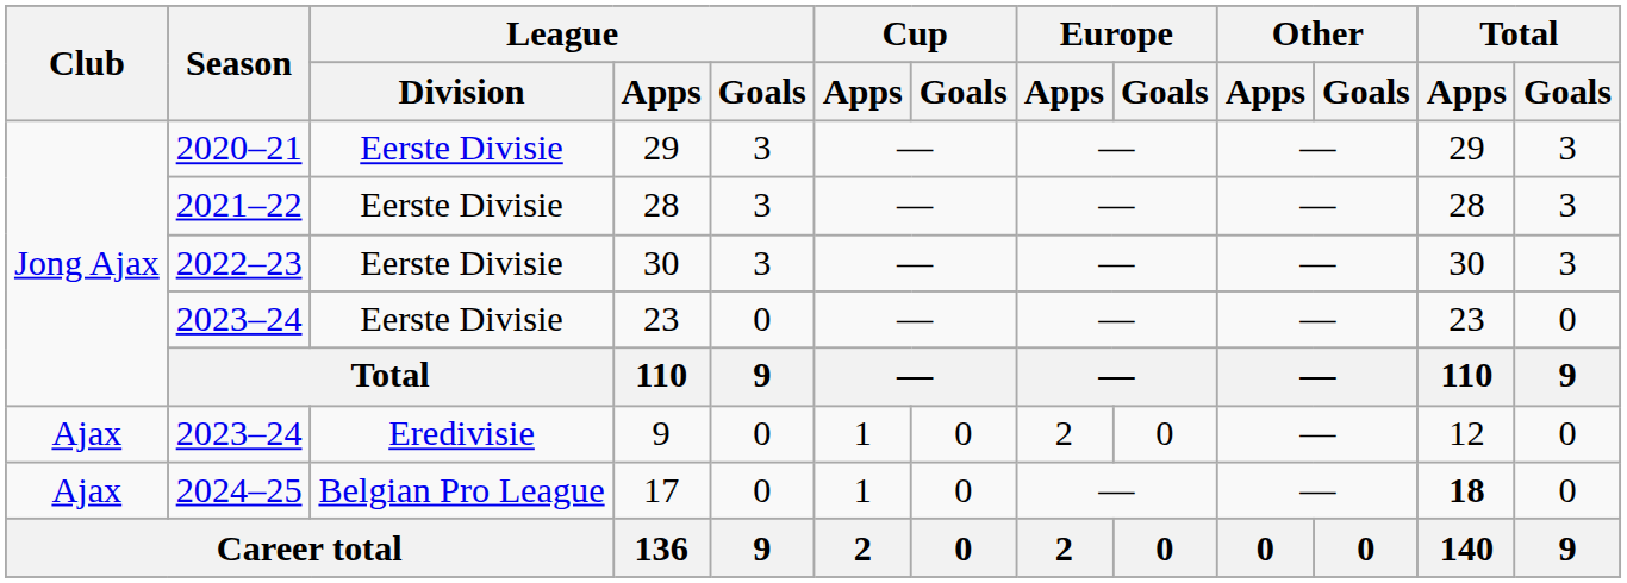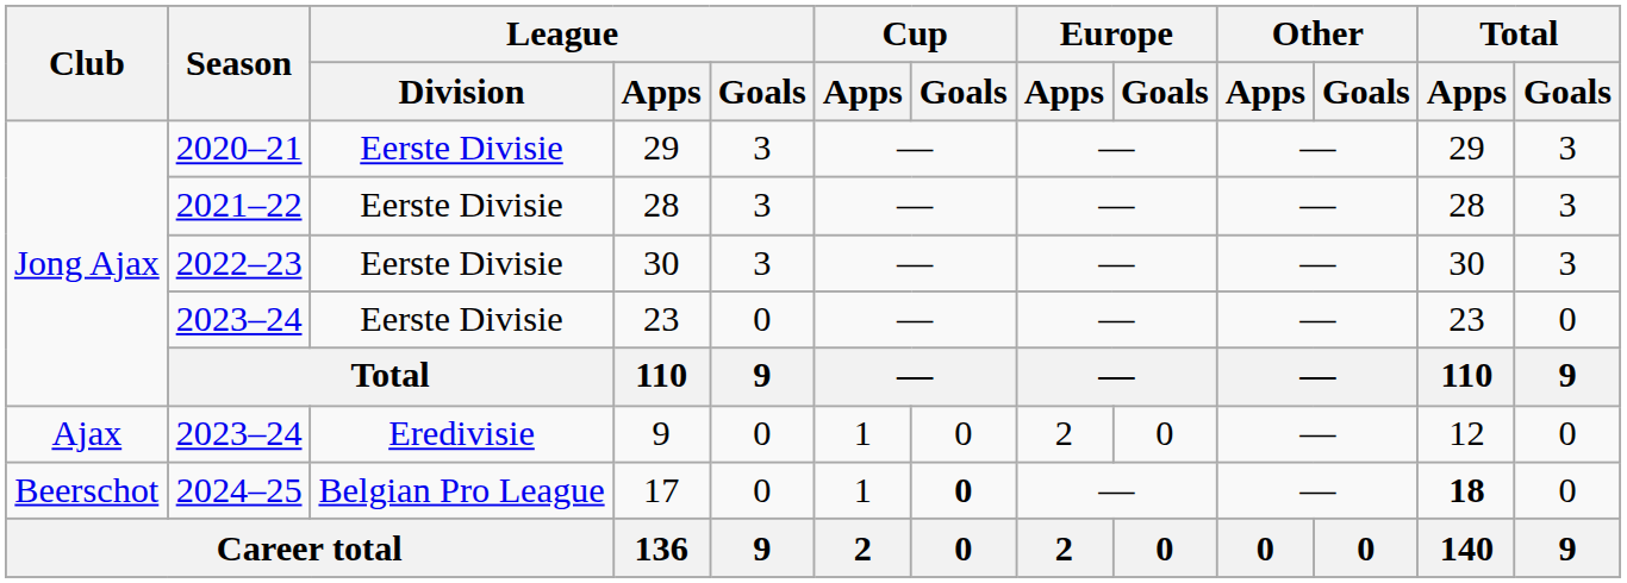17 | Club: Ajax -> Beerschot
17 | Cup / Goals: normal -> bold
